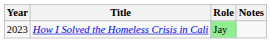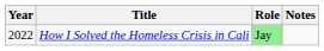How I Solved the Homeless Crisis in Cali | Year: 2023 -> 2022
